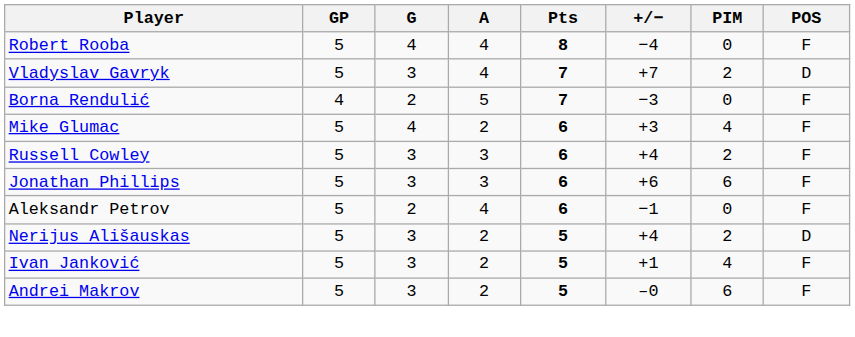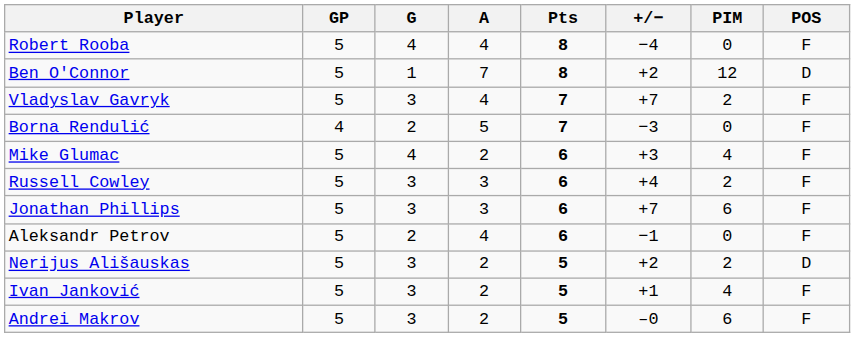+ row: Ben O'Connor | 5 | 1 | 7 | 8 | +2 | 12 | D
Vladyslav Gavryk | POS: D -> F
Jonathan Phillips | +/−: +6 -> +7
Nerijus Ališauskas | +/−: +4 -> +2
